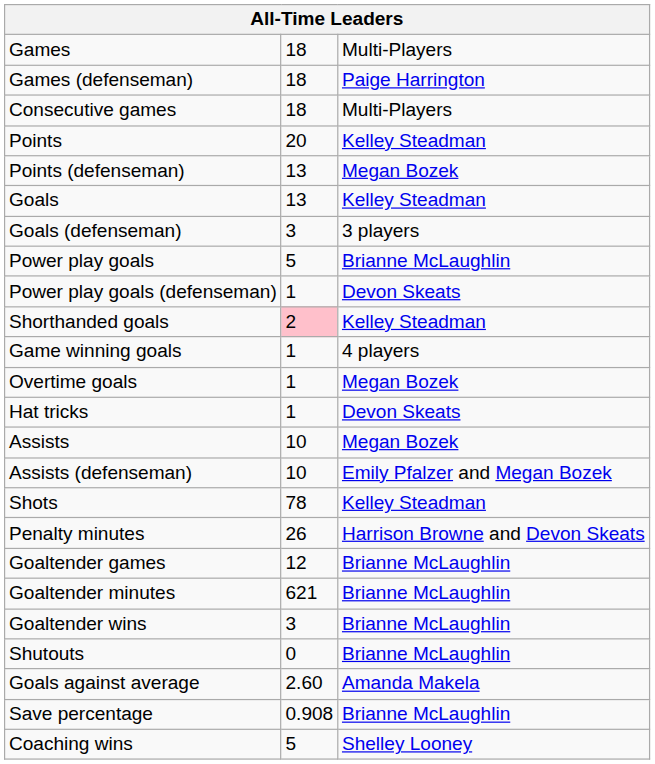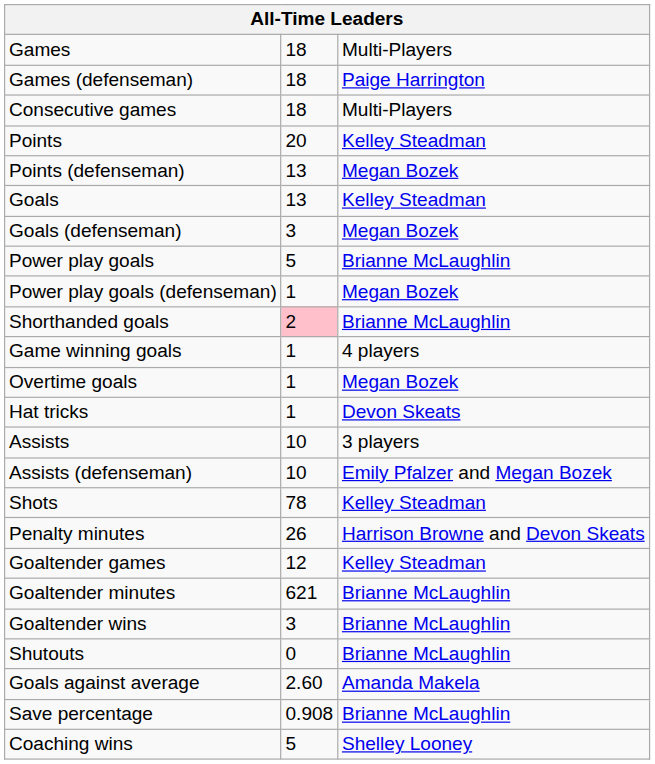Goals (defenseman) | column 3: 3 players -> Megan Bozek
Power play goals (defenseman) | column 3: Devon Skeats -> Megan Bozek
Shorthanded goals | column 3: Kelley Steadman -> Brianne McLaughlin
Assists | column 3: Megan Bozek -> 3 players
Goaltender games | column 3: Brianne McLaughlin -> Kelley Steadman
